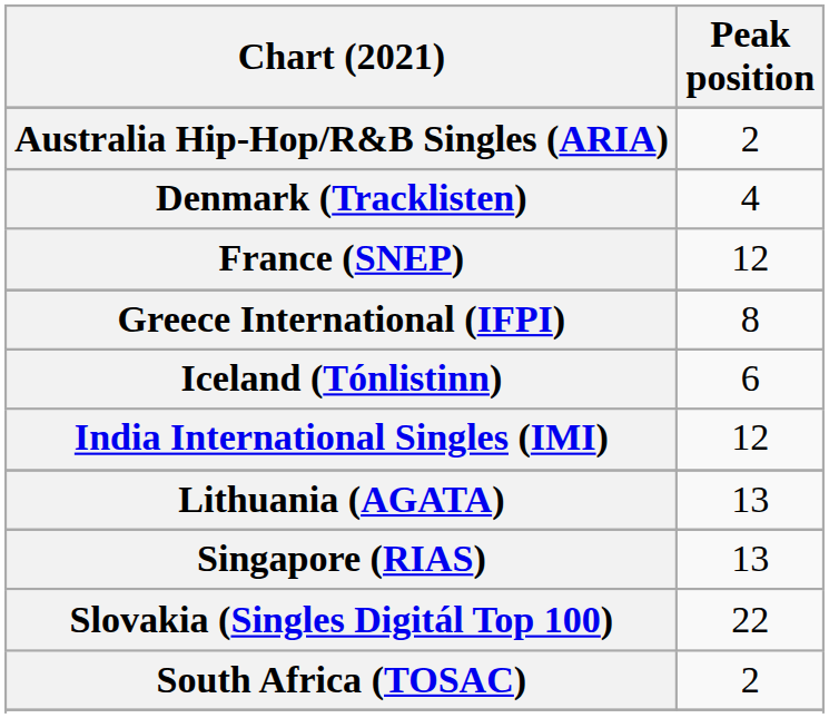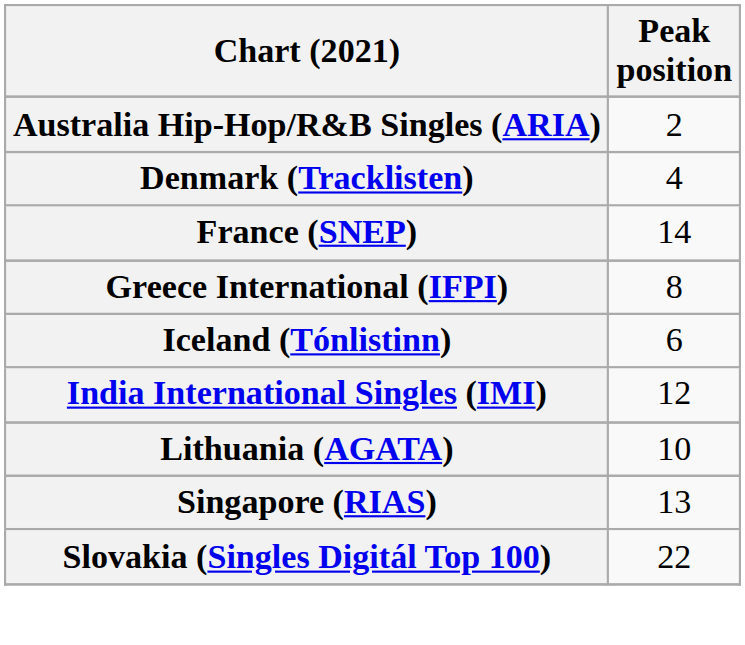France (SNEP) | Peak position: 12 -> 14
Lithuania (AGATA) | Peak position: 13 -> 10
- row: South Africa (TOSAC) | 2
